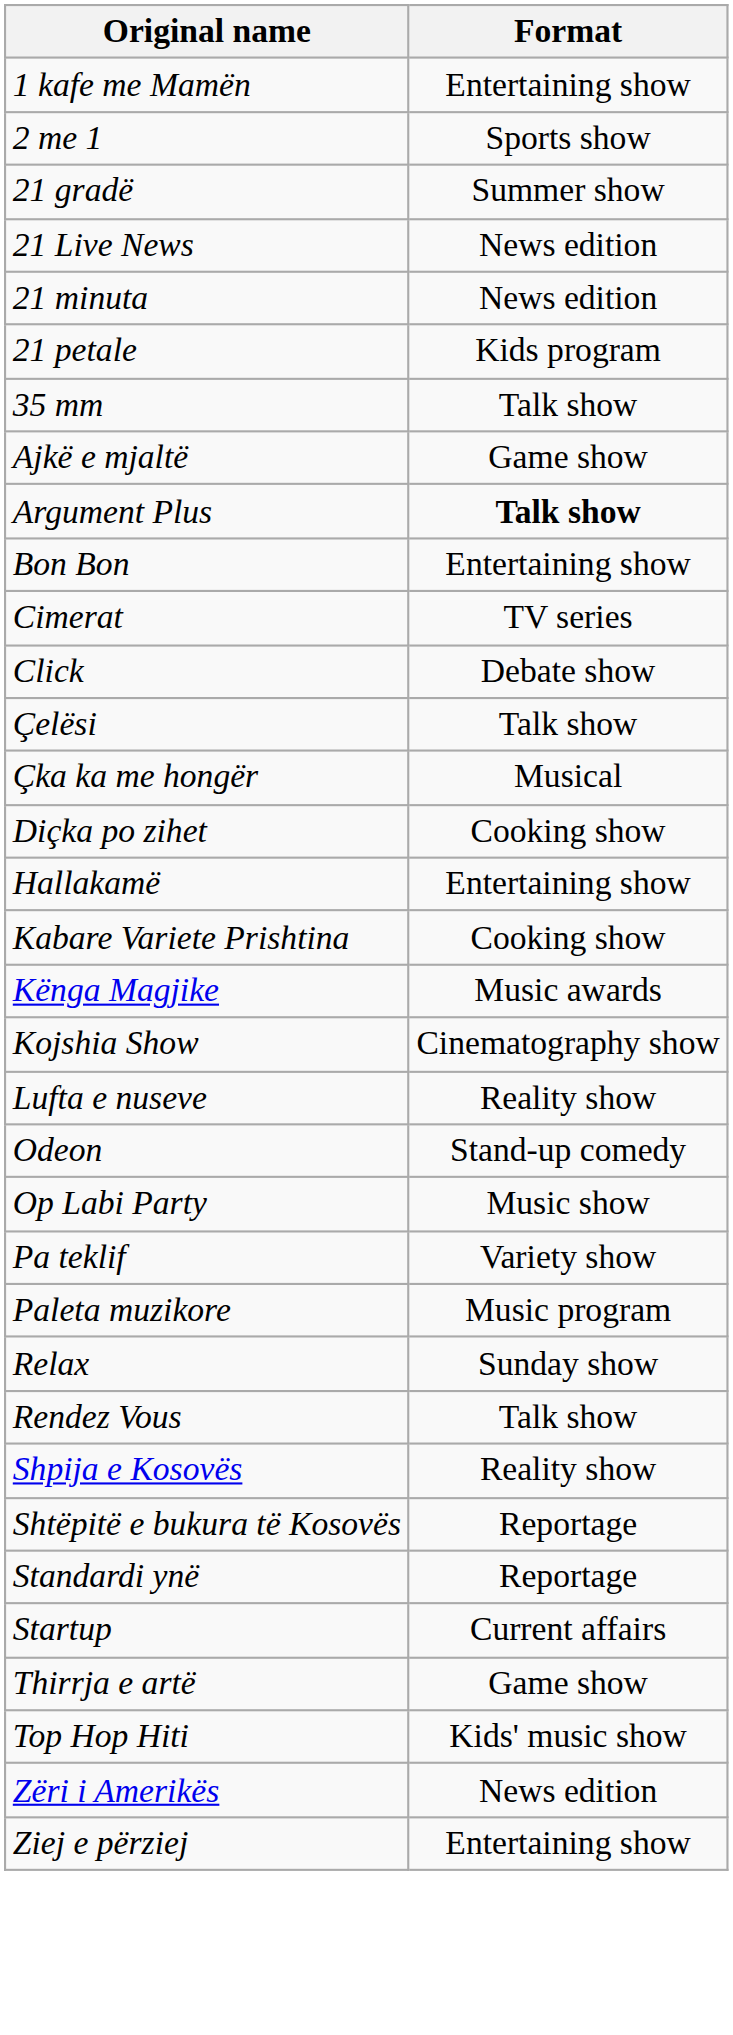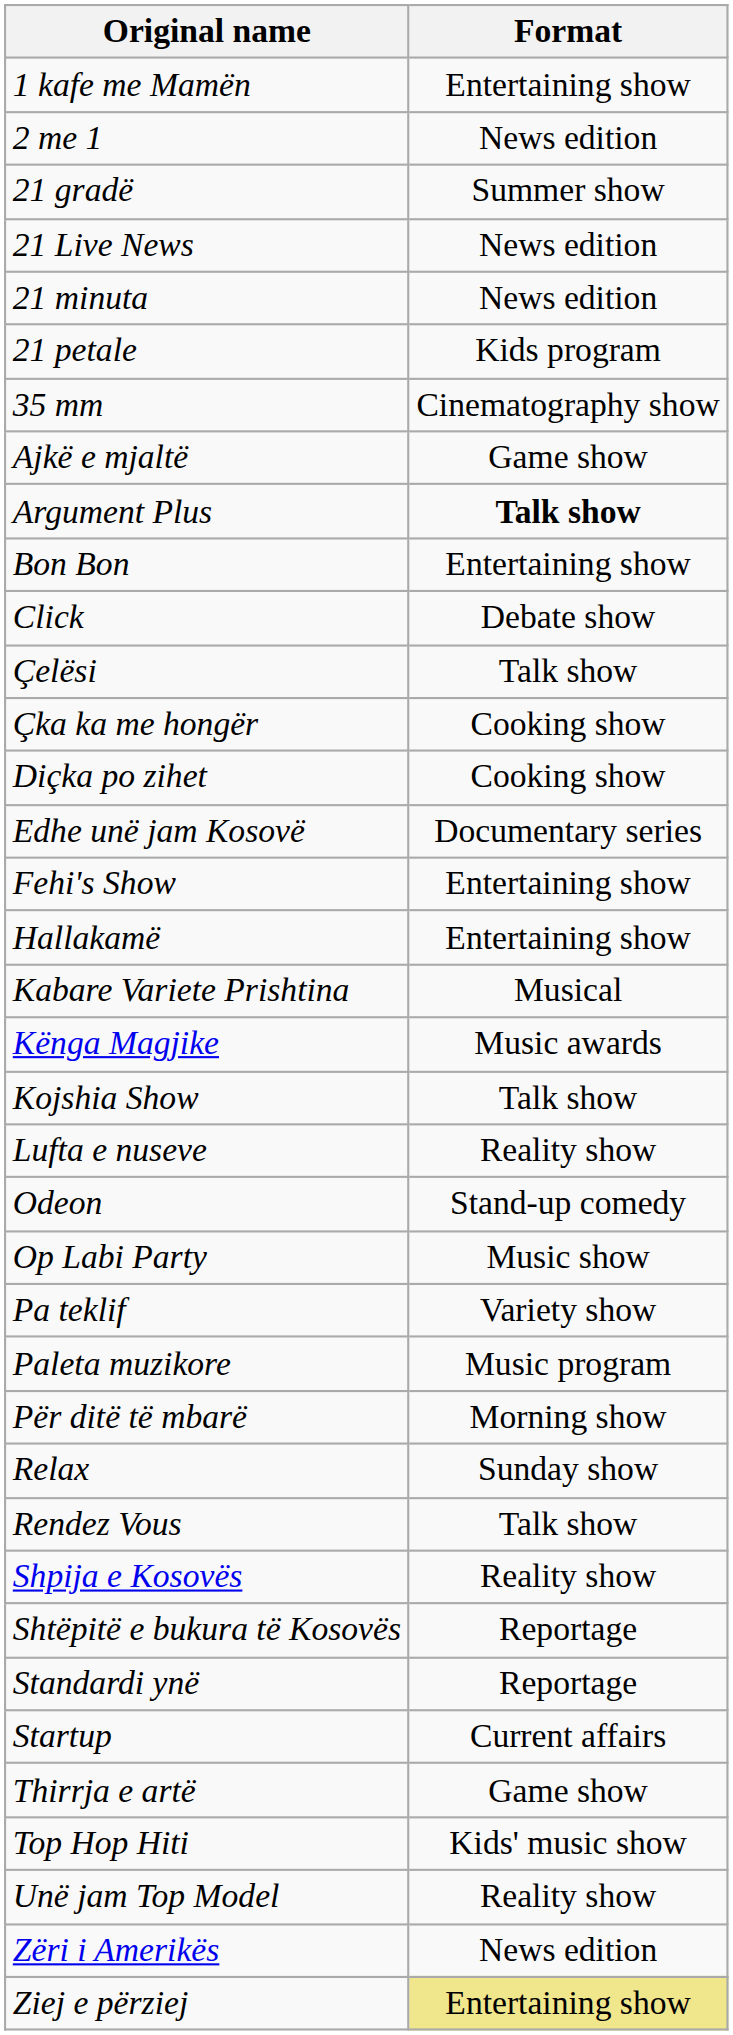2 me 1 | Format: Sports show -> News edition
35 mm | Format: Talk show -> Cinematography show
- row: Cimerat | TV series
Çka ka me hongër | Format: Musical -> Cooking show
+ row: Edhe unë jam Kosovë | Documentary series
+ row: Fehi's Show | Entertaining show
Kabare Variete Prishtina | Format: Cooking show -> Musical
Kojshia Show | Format: Cinematography show -> Talk show
+ row: Për ditë të mbarë | Morning show
+ row: Unë jam Top Model | Reality show
Ziej e përziej | Format: no background -> khaki background
